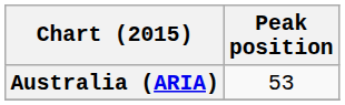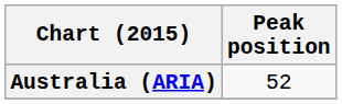Australia (ARIA) | Peak position: 53 -> 52
